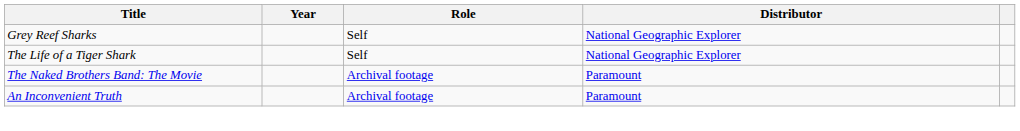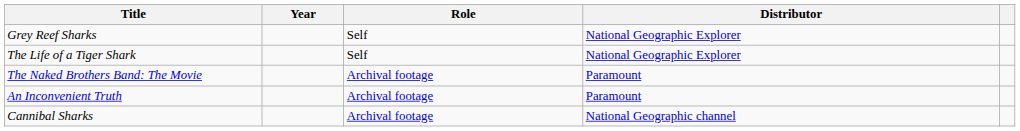+ row: Cannibal Sharks | Archival footage | National Geographic channel
